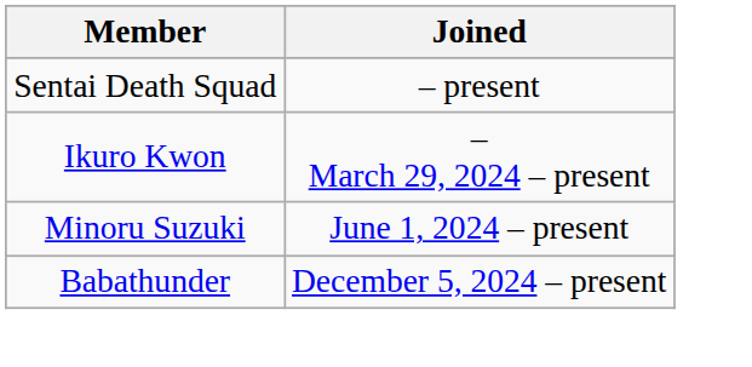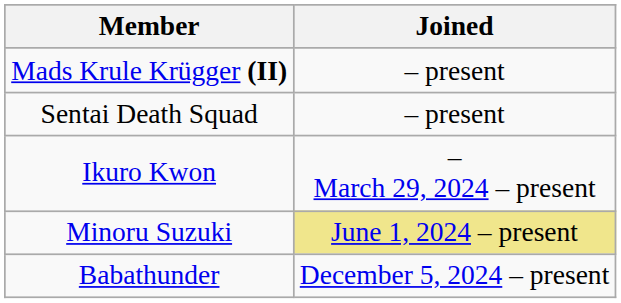+ row: Mads Krule Krügger (II) | – present
Minoru Suzuki | Joined: no background -> khaki background
